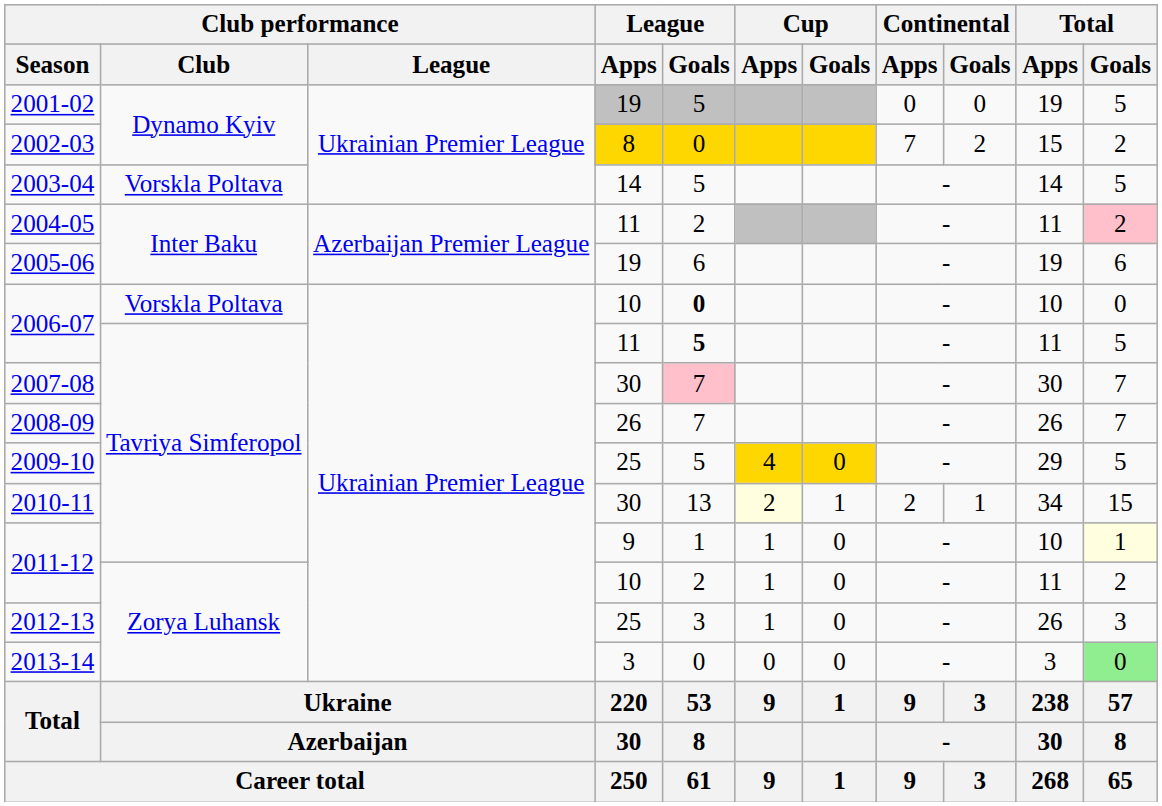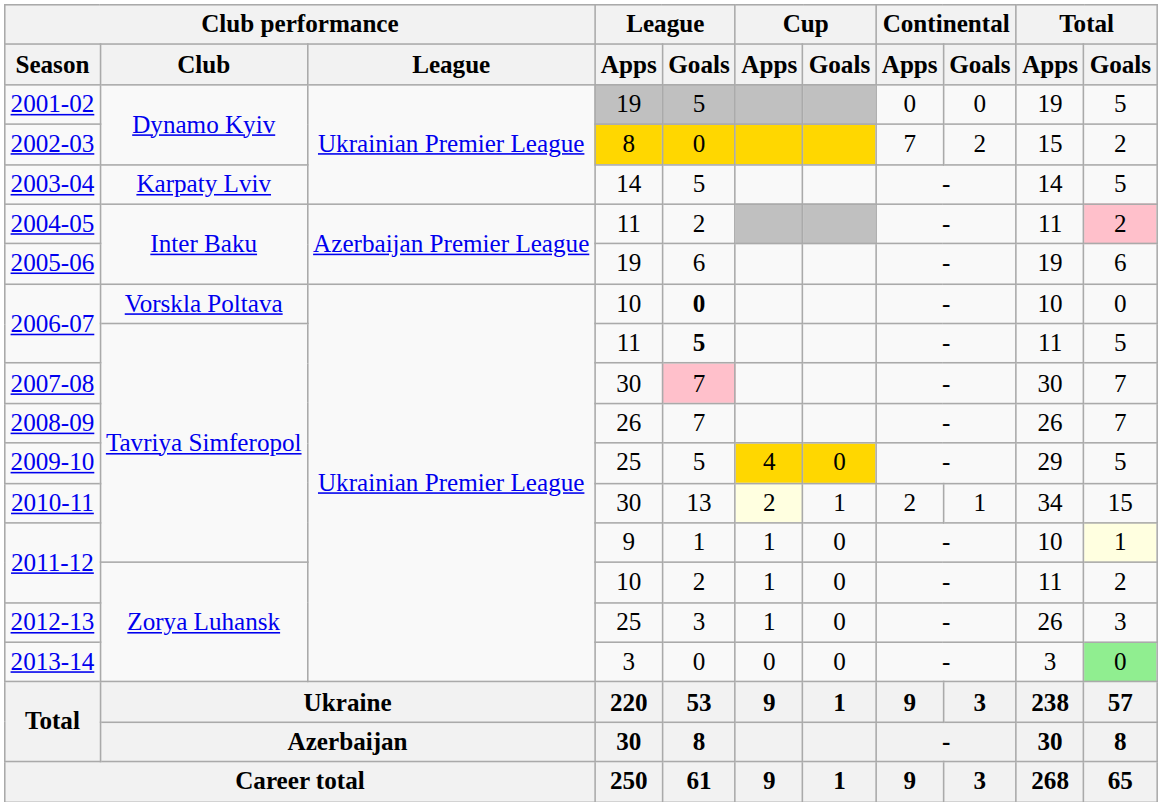2003-04 | Club performance / Club: Vorskla Poltava -> Karpaty Lviv
